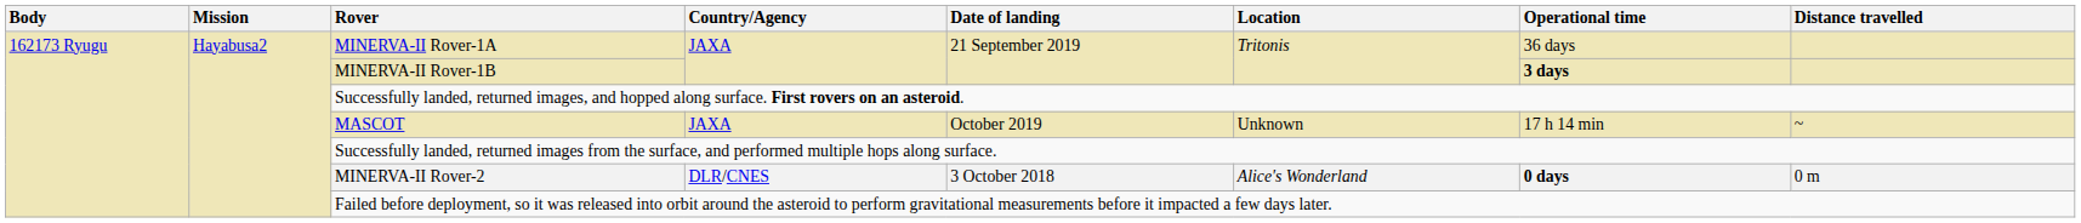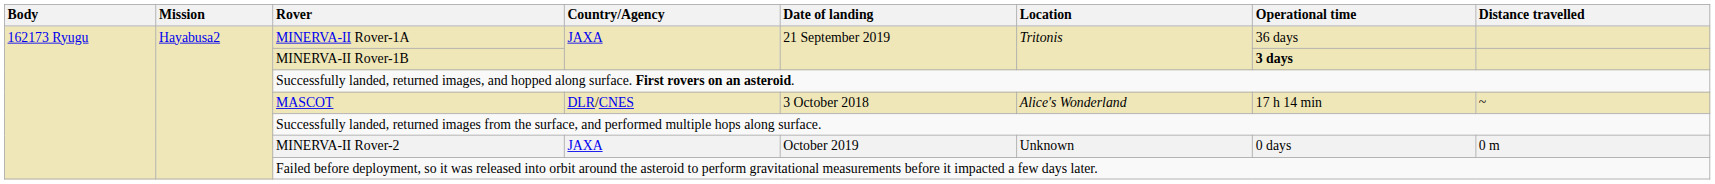MASCOT | Country/Agency: JAXA -> DLR/CNES
MASCOT | Date of landing: October 2019 -> 3 October 2018
MASCOT | Location: Unknown -> Alice's Wonderland
MINERVA-II Rover-2 | Country/Agency: DLR/CNES -> JAXA
MINERVA-II Rover-2 | Date of landing: 3 October 2018 -> October 2019
MINERVA-II Rover-2 | Location: Alice's Wonderland -> Unknown
MINERVA-II Rover-2 | Operational time: bold -> normal
